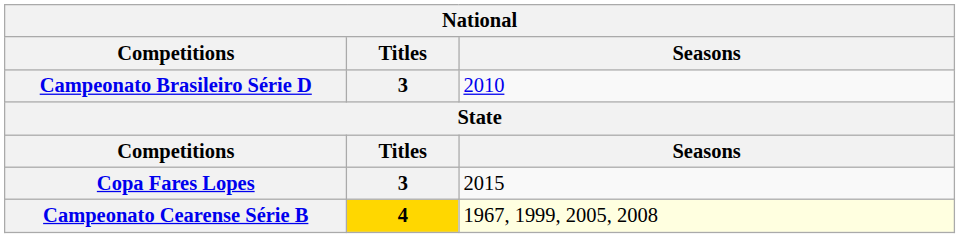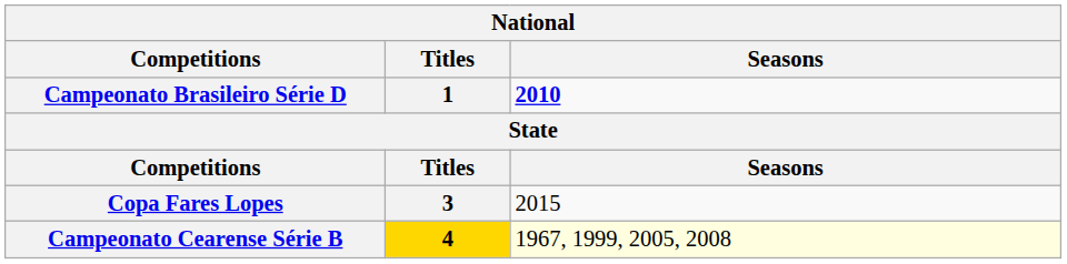Campeonato Brasileiro Série D | Titles: 3 -> 1
Campeonato Brasileiro Série D | Seasons: normal -> bold
